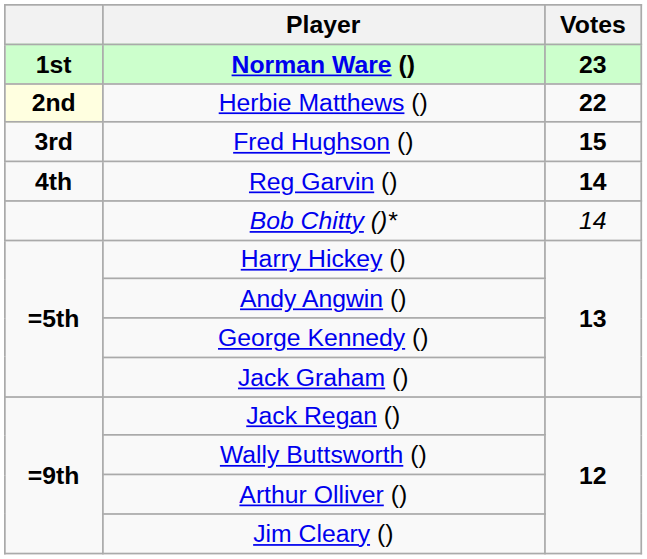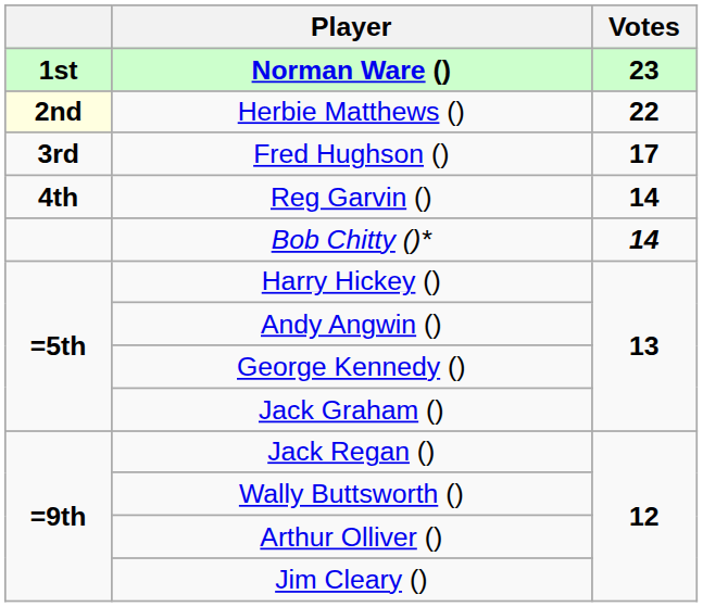Fred Hughson () | Votes: 15 -> 17
Bob Chitty ()* | Votes: normal -> bold
